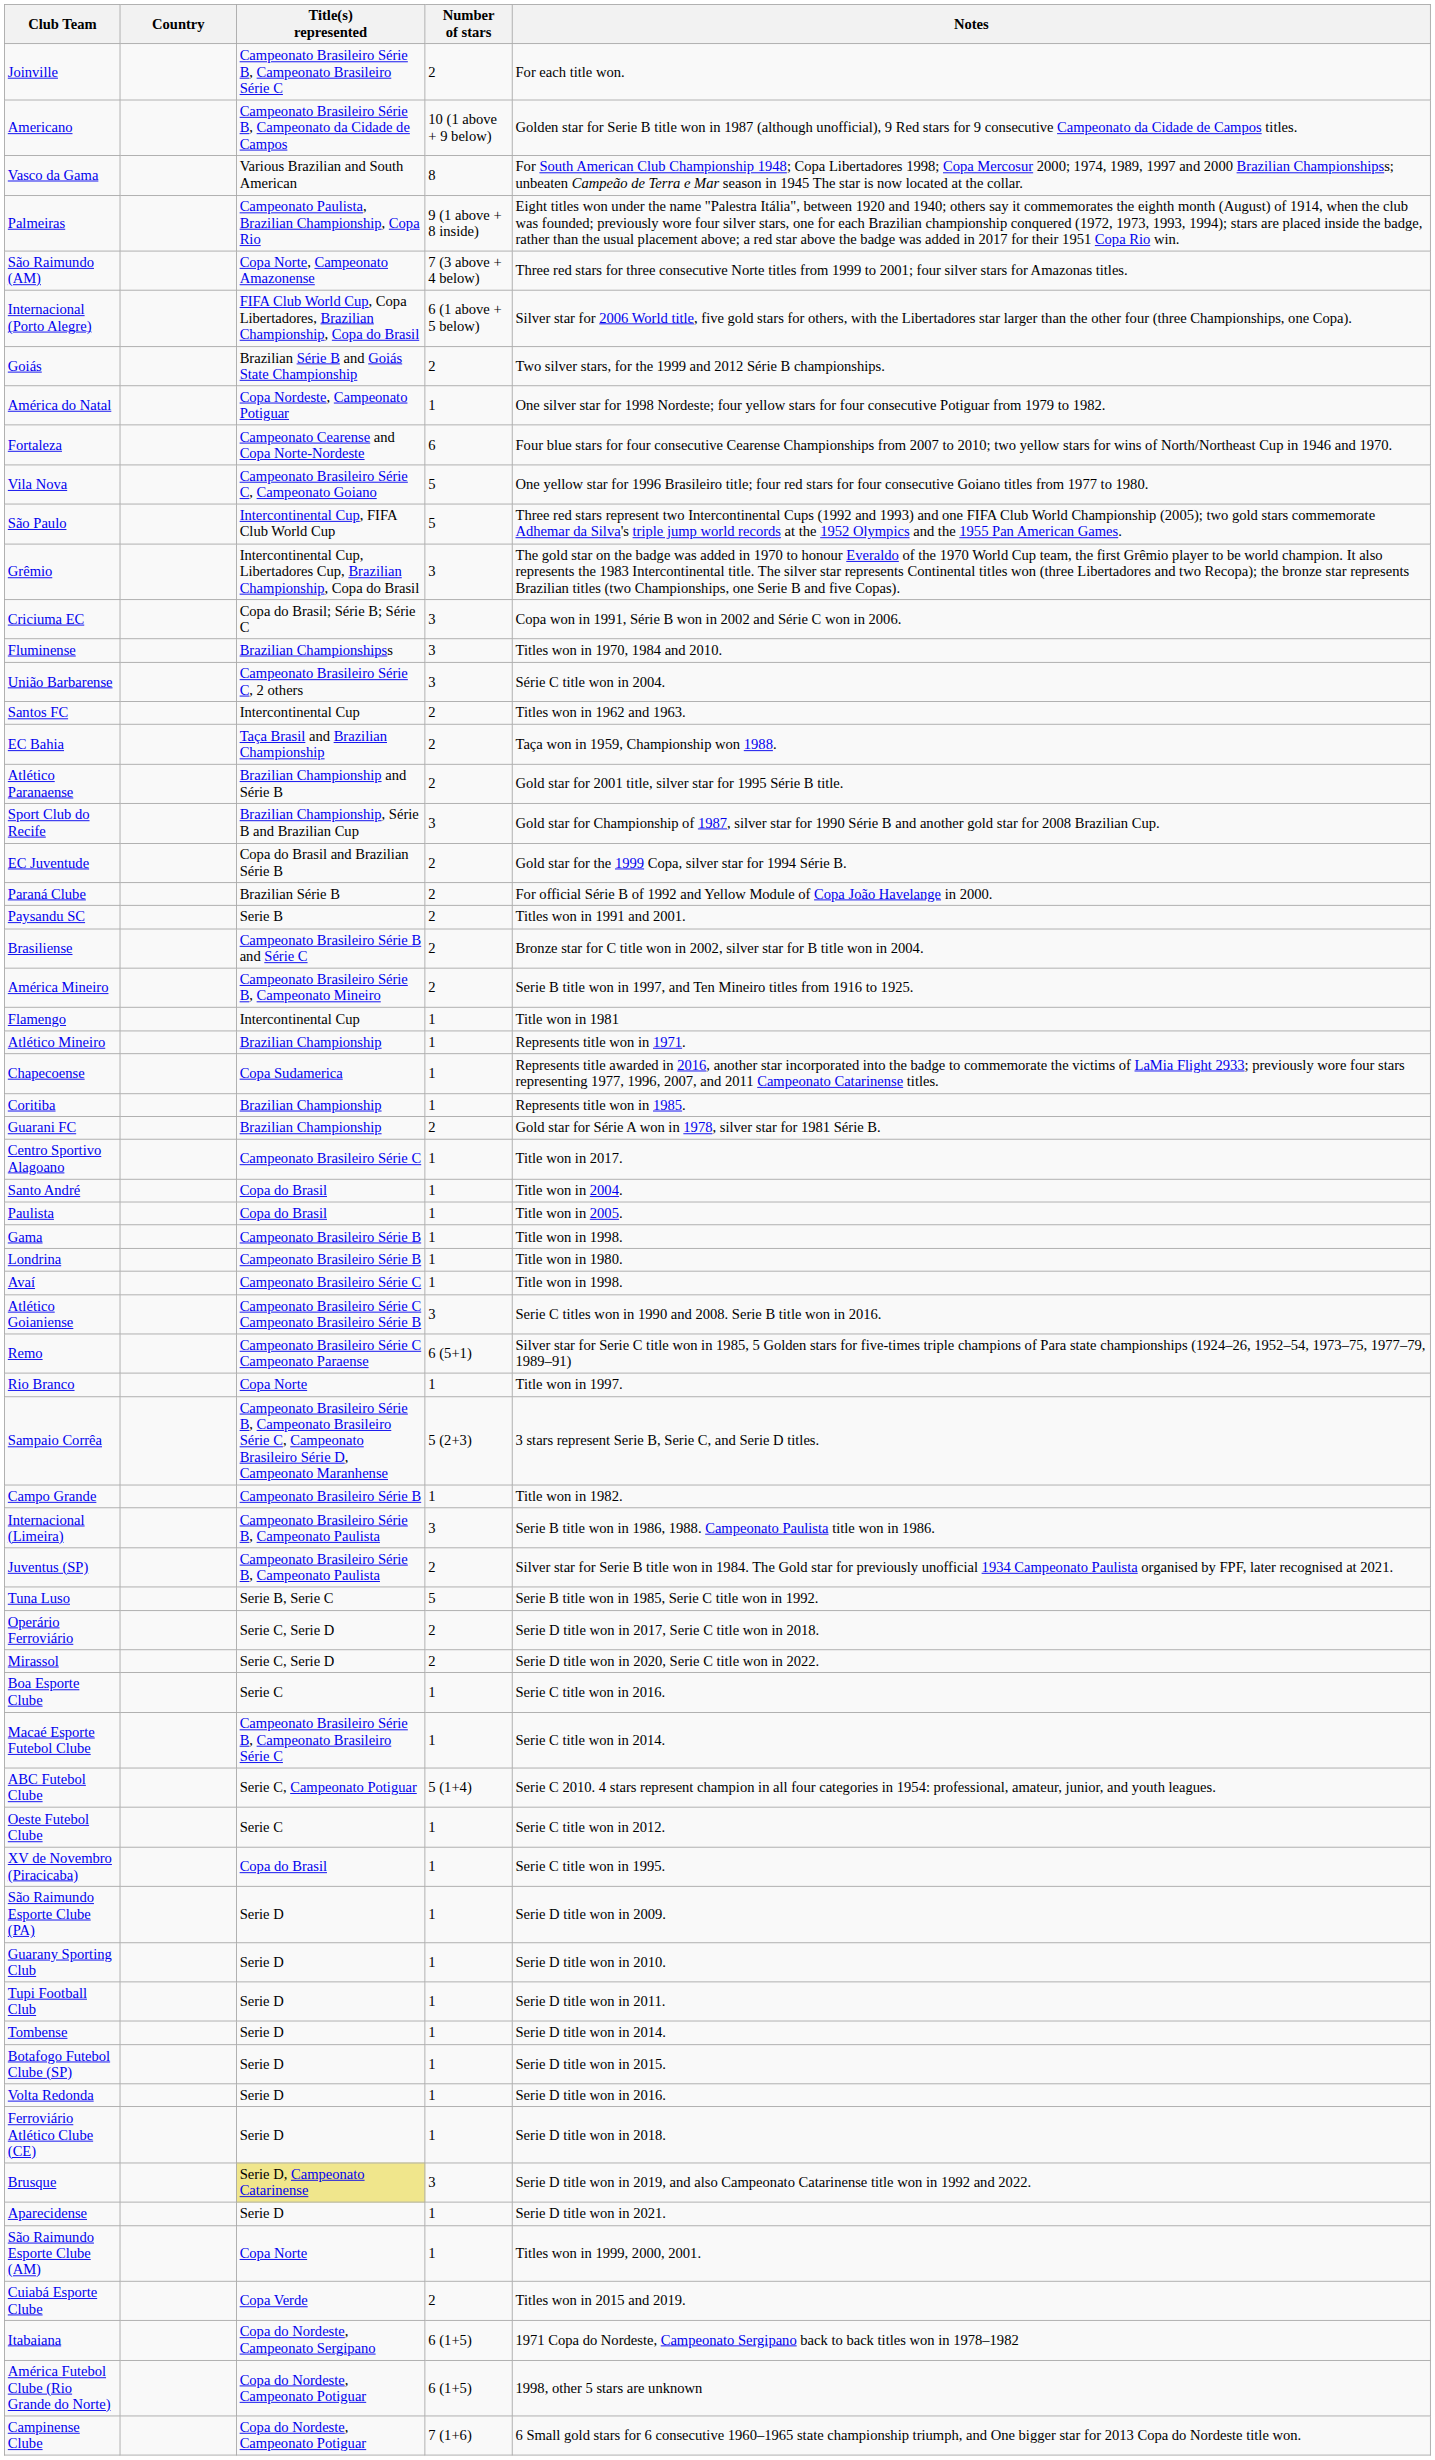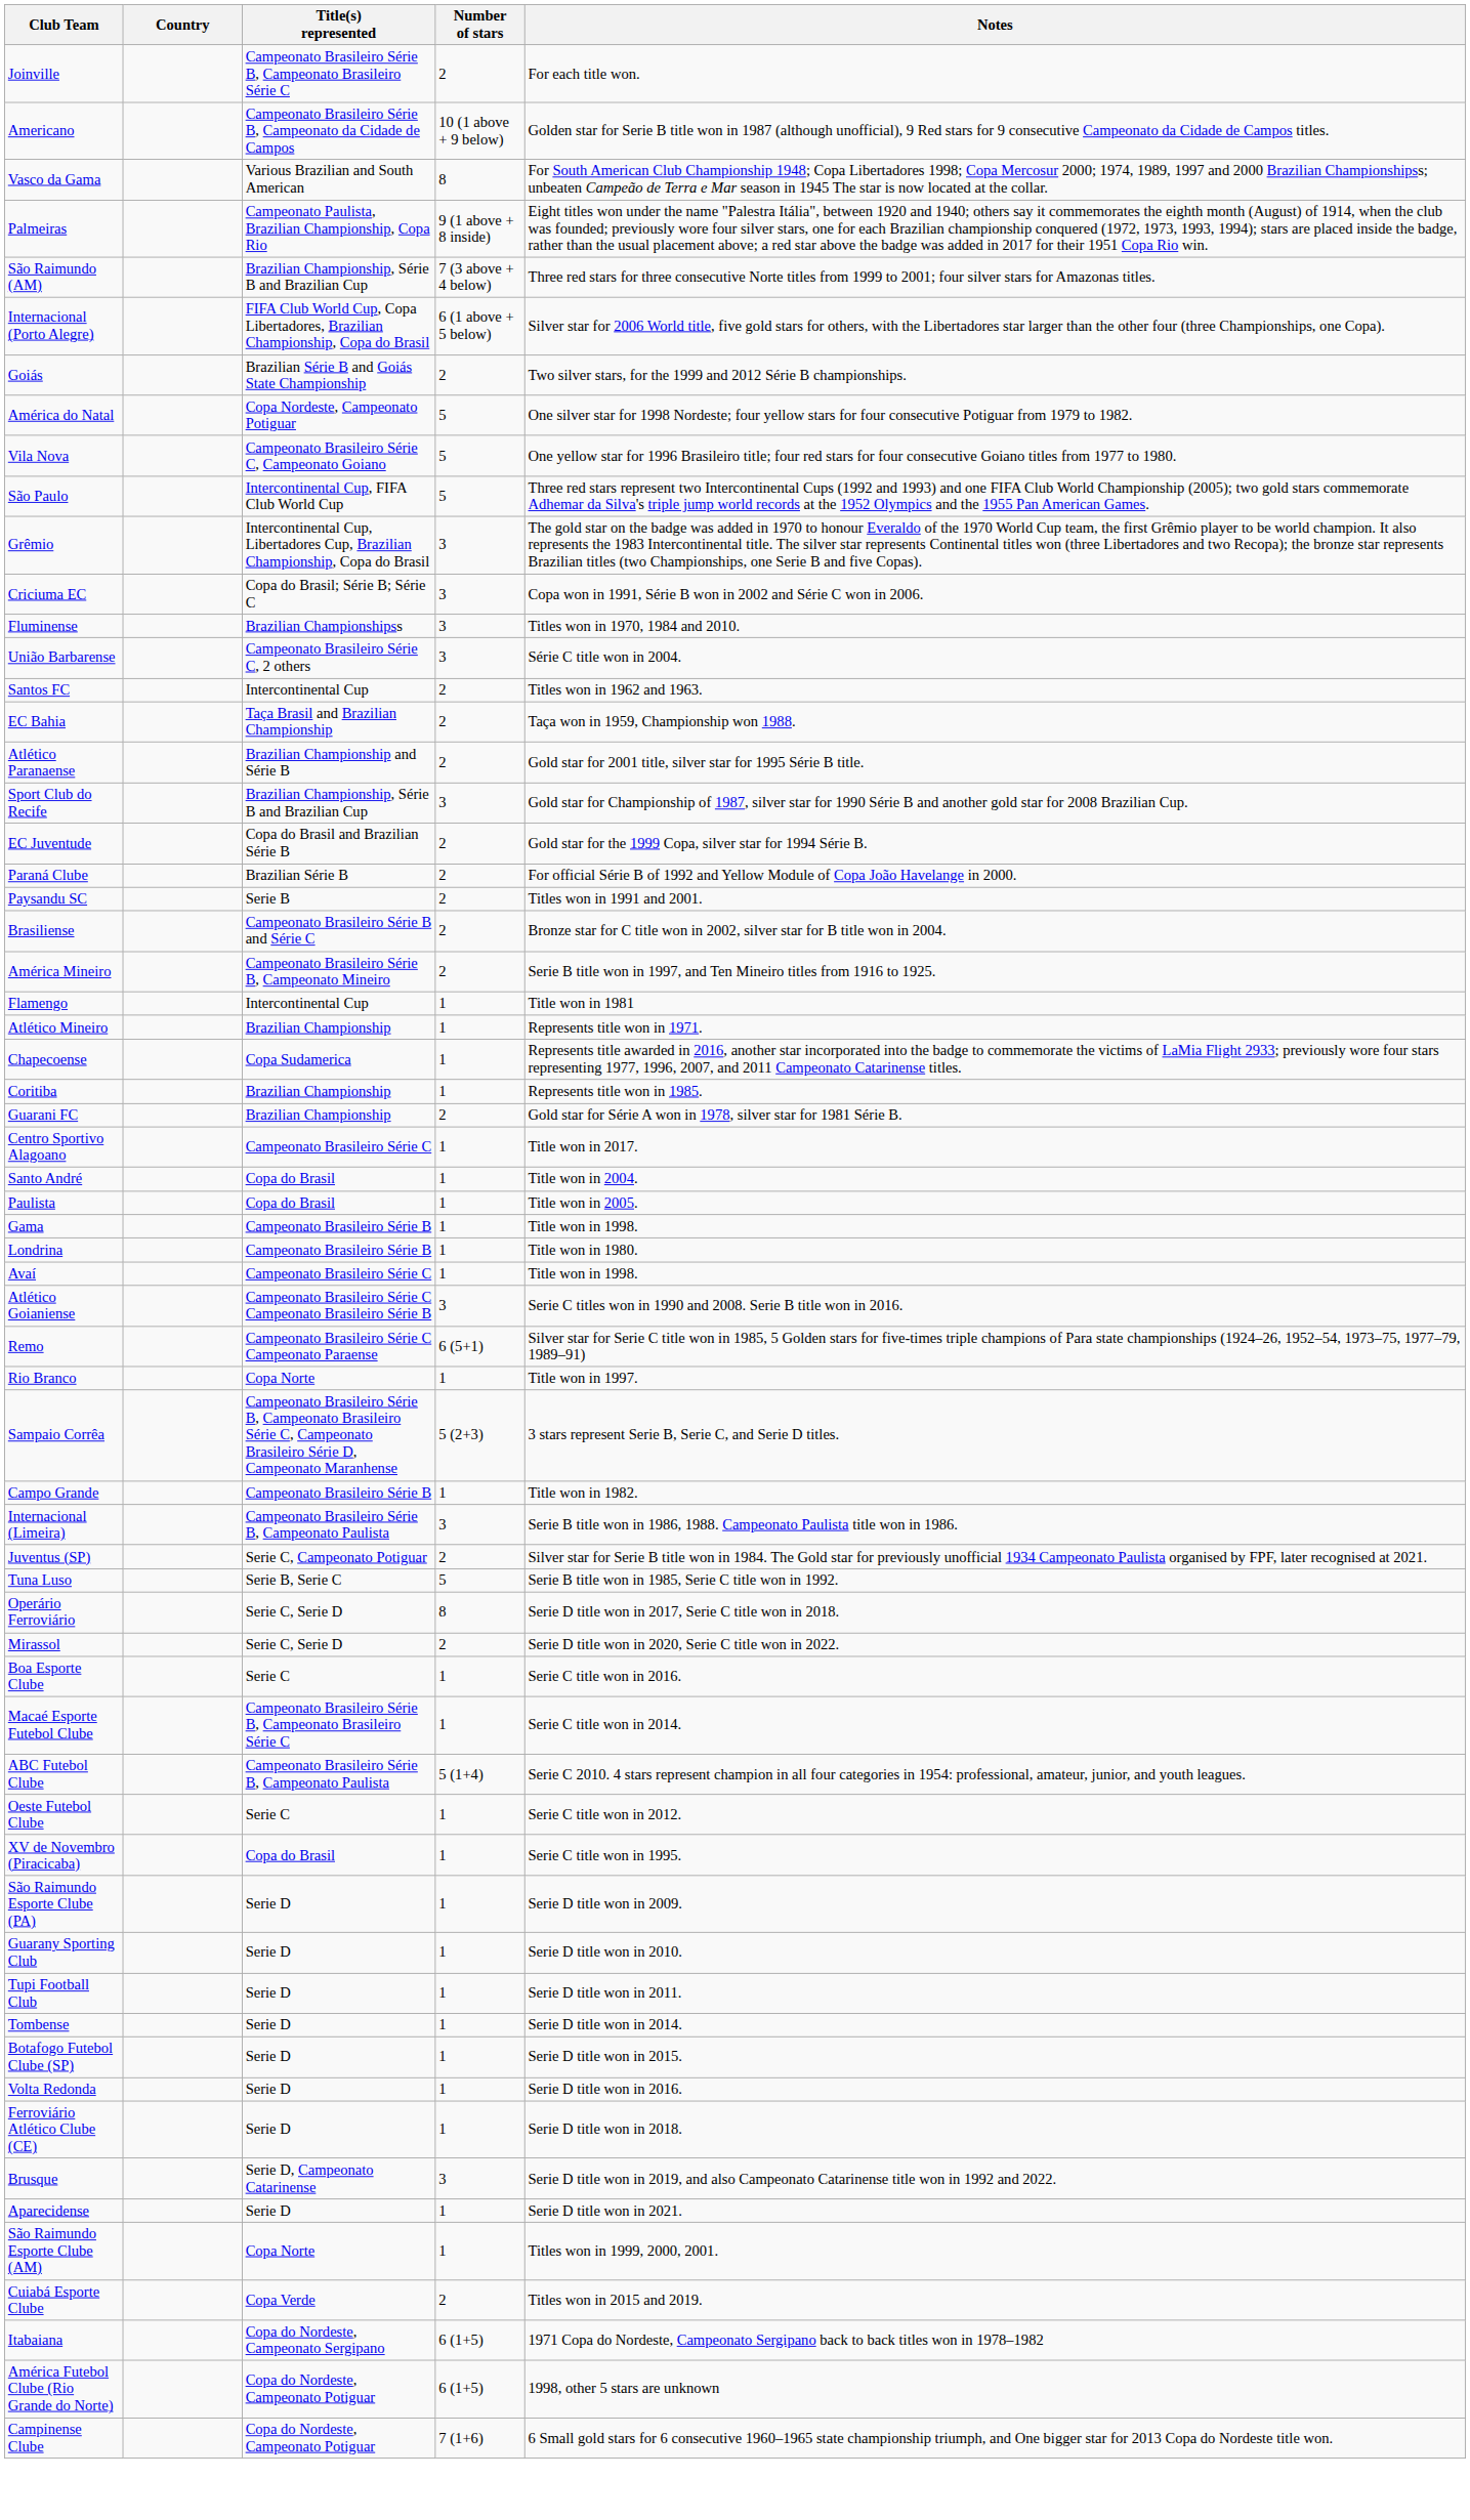São Raimundo (AM) | Title(s) represented: Copa Norte, Campeonato Amazonense -> Brazilian Championship, Série B and Brazilian Cup
América do Natal | Number of stars: 1 -> 5
- row: Fortaleza | Campeonato Cearense and Copa Norte-Nordeste | 6 | Four blue stars for four consecutive Cearense Championships from 2007 to 2010; two yellow stars for wins of North/Northeast Cup in 1946 and 1970.
Juventus (SP) | Title(s) represented: Campeonato Brasileiro Série B, Campeonato Paulista -> Serie C, Campeonato Potiguar
Operário Ferroviário | Number of stars: 2 -> 8
ABC Futebol Clube | Title(s) represented: Serie C, Campeonato Potiguar -> Campeonato Brasileiro Série B, Campeonato Paulista
Brusque | Title(s) represented: khaki background -> no background
